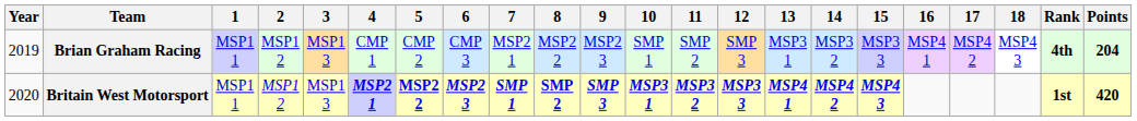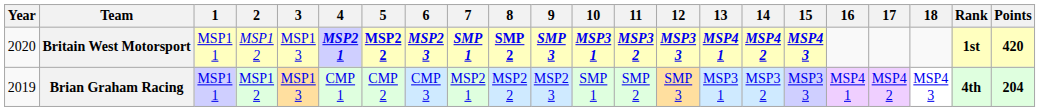rows swapped: Brian Graham Racing <-> Britain West Motorsport
